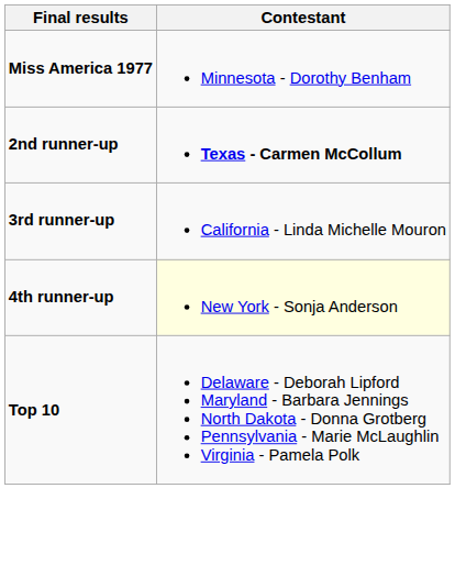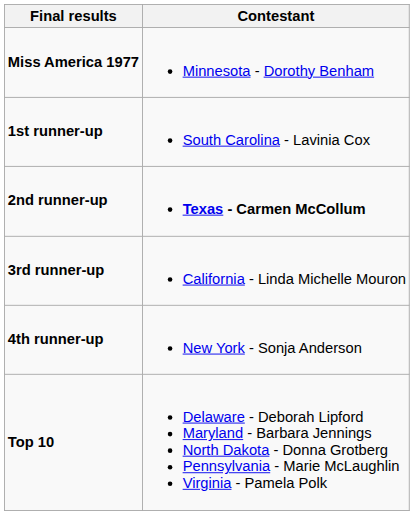+ row: 1st runner-up | South Carolina - Lavinia Cox
4th runner-up | Contestant: lightyellow background -> no background
